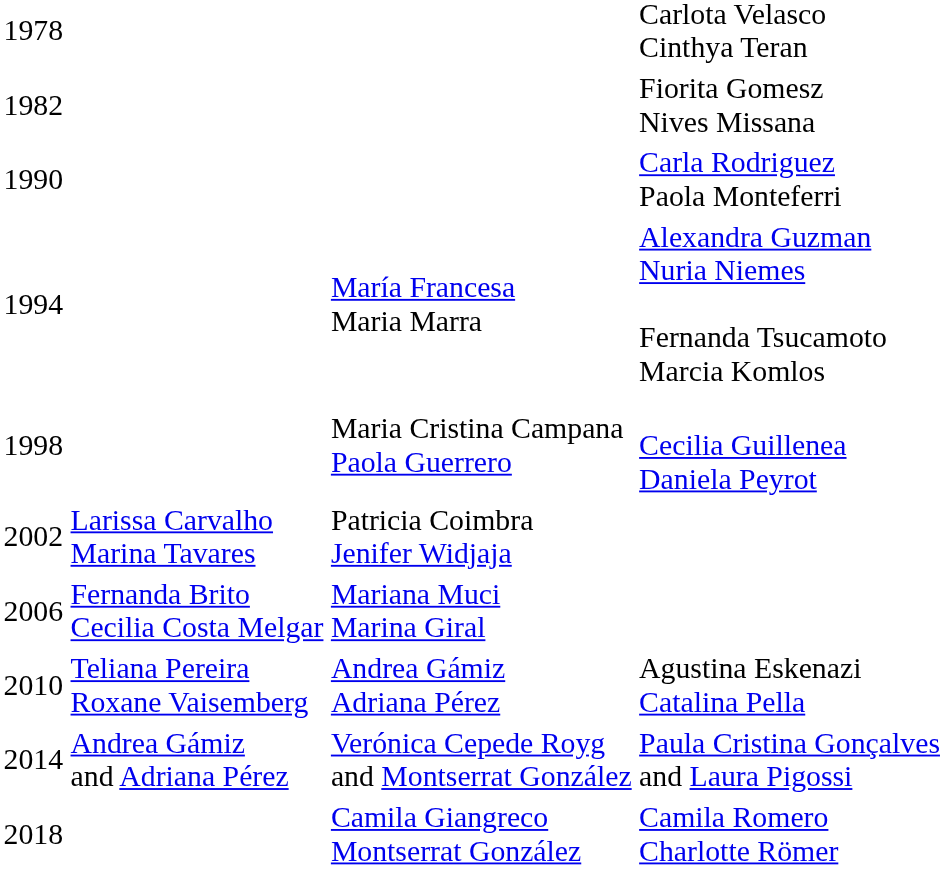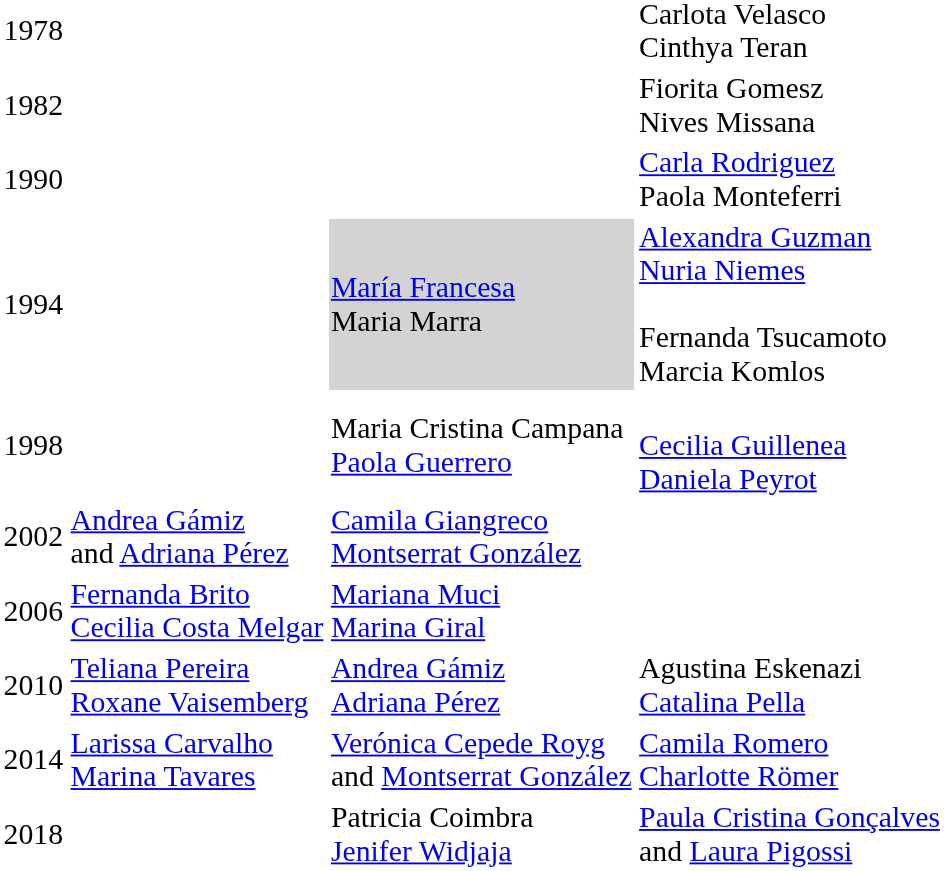1994 | column 3: no background -> lightgrey background
2002 | column 2: Larissa Carvalho Marina Tavares -> Andrea Gámiz and Adriana Pérez
2002 | column 3: Patricia Coimbra Jenifer Widjaja -> Camila Giangreco Montserrat González
2014 | column 2: Andrea Gámiz and Adriana Pérez -> Larissa Carvalho Marina Tavares
2014 | column 4: Paula Cristina Gonçalves and Laura Pigossi -> Camila Romero Charlotte Römer
2018 | column 3: Camila Giangreco Montserrat González -> Patricia Coimbra Jenifer Widjaja
2018 | column 4: Camila Romero Charlotte Römer -> Paula Cristina Gonçalves and Laura Pigossi
